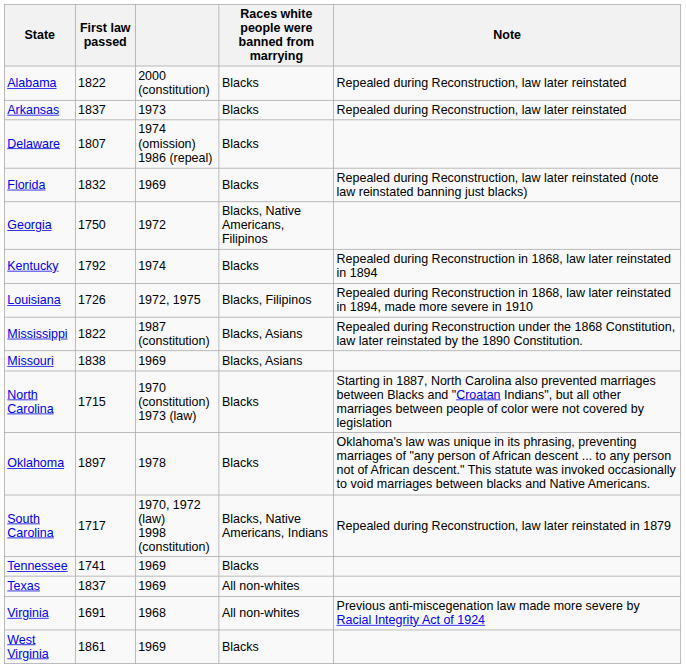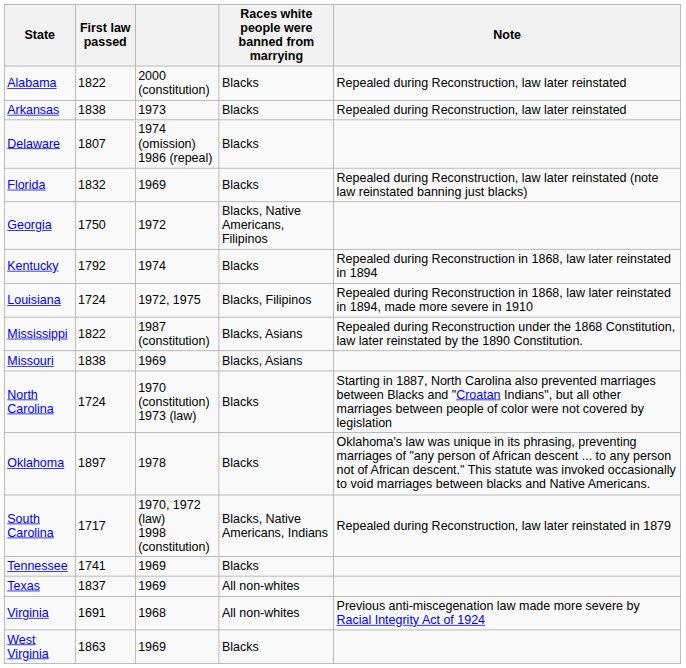Arkansas | First law passed: 1837 -> 1838
Louisiana | First law passed: 1726 -> 1724
North Carolina | First law passed: 1715 -> 1724
West Virginia | First law passed: 1861 -> 1863
